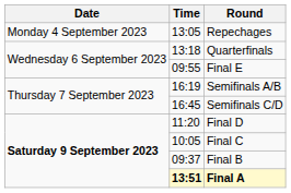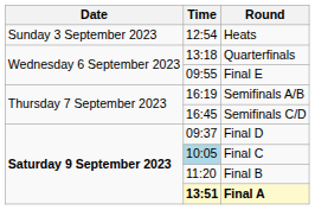+ row: Sunday 3 September 2023 | 12:54 | Heats
- row: Monday 4 September 2023 | 13:05 | Repechages
Final D | Time: 11:20 -> 09:37
Final C | Time: no background -> lightblue background
Final B | Time: 09:37 -> 11:20
